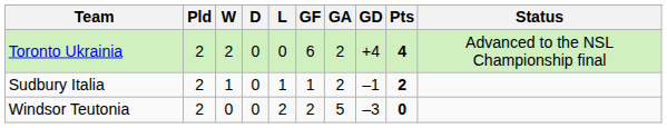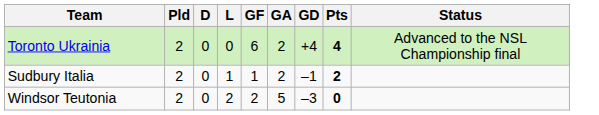- column: W | 2 | 1 | 0
